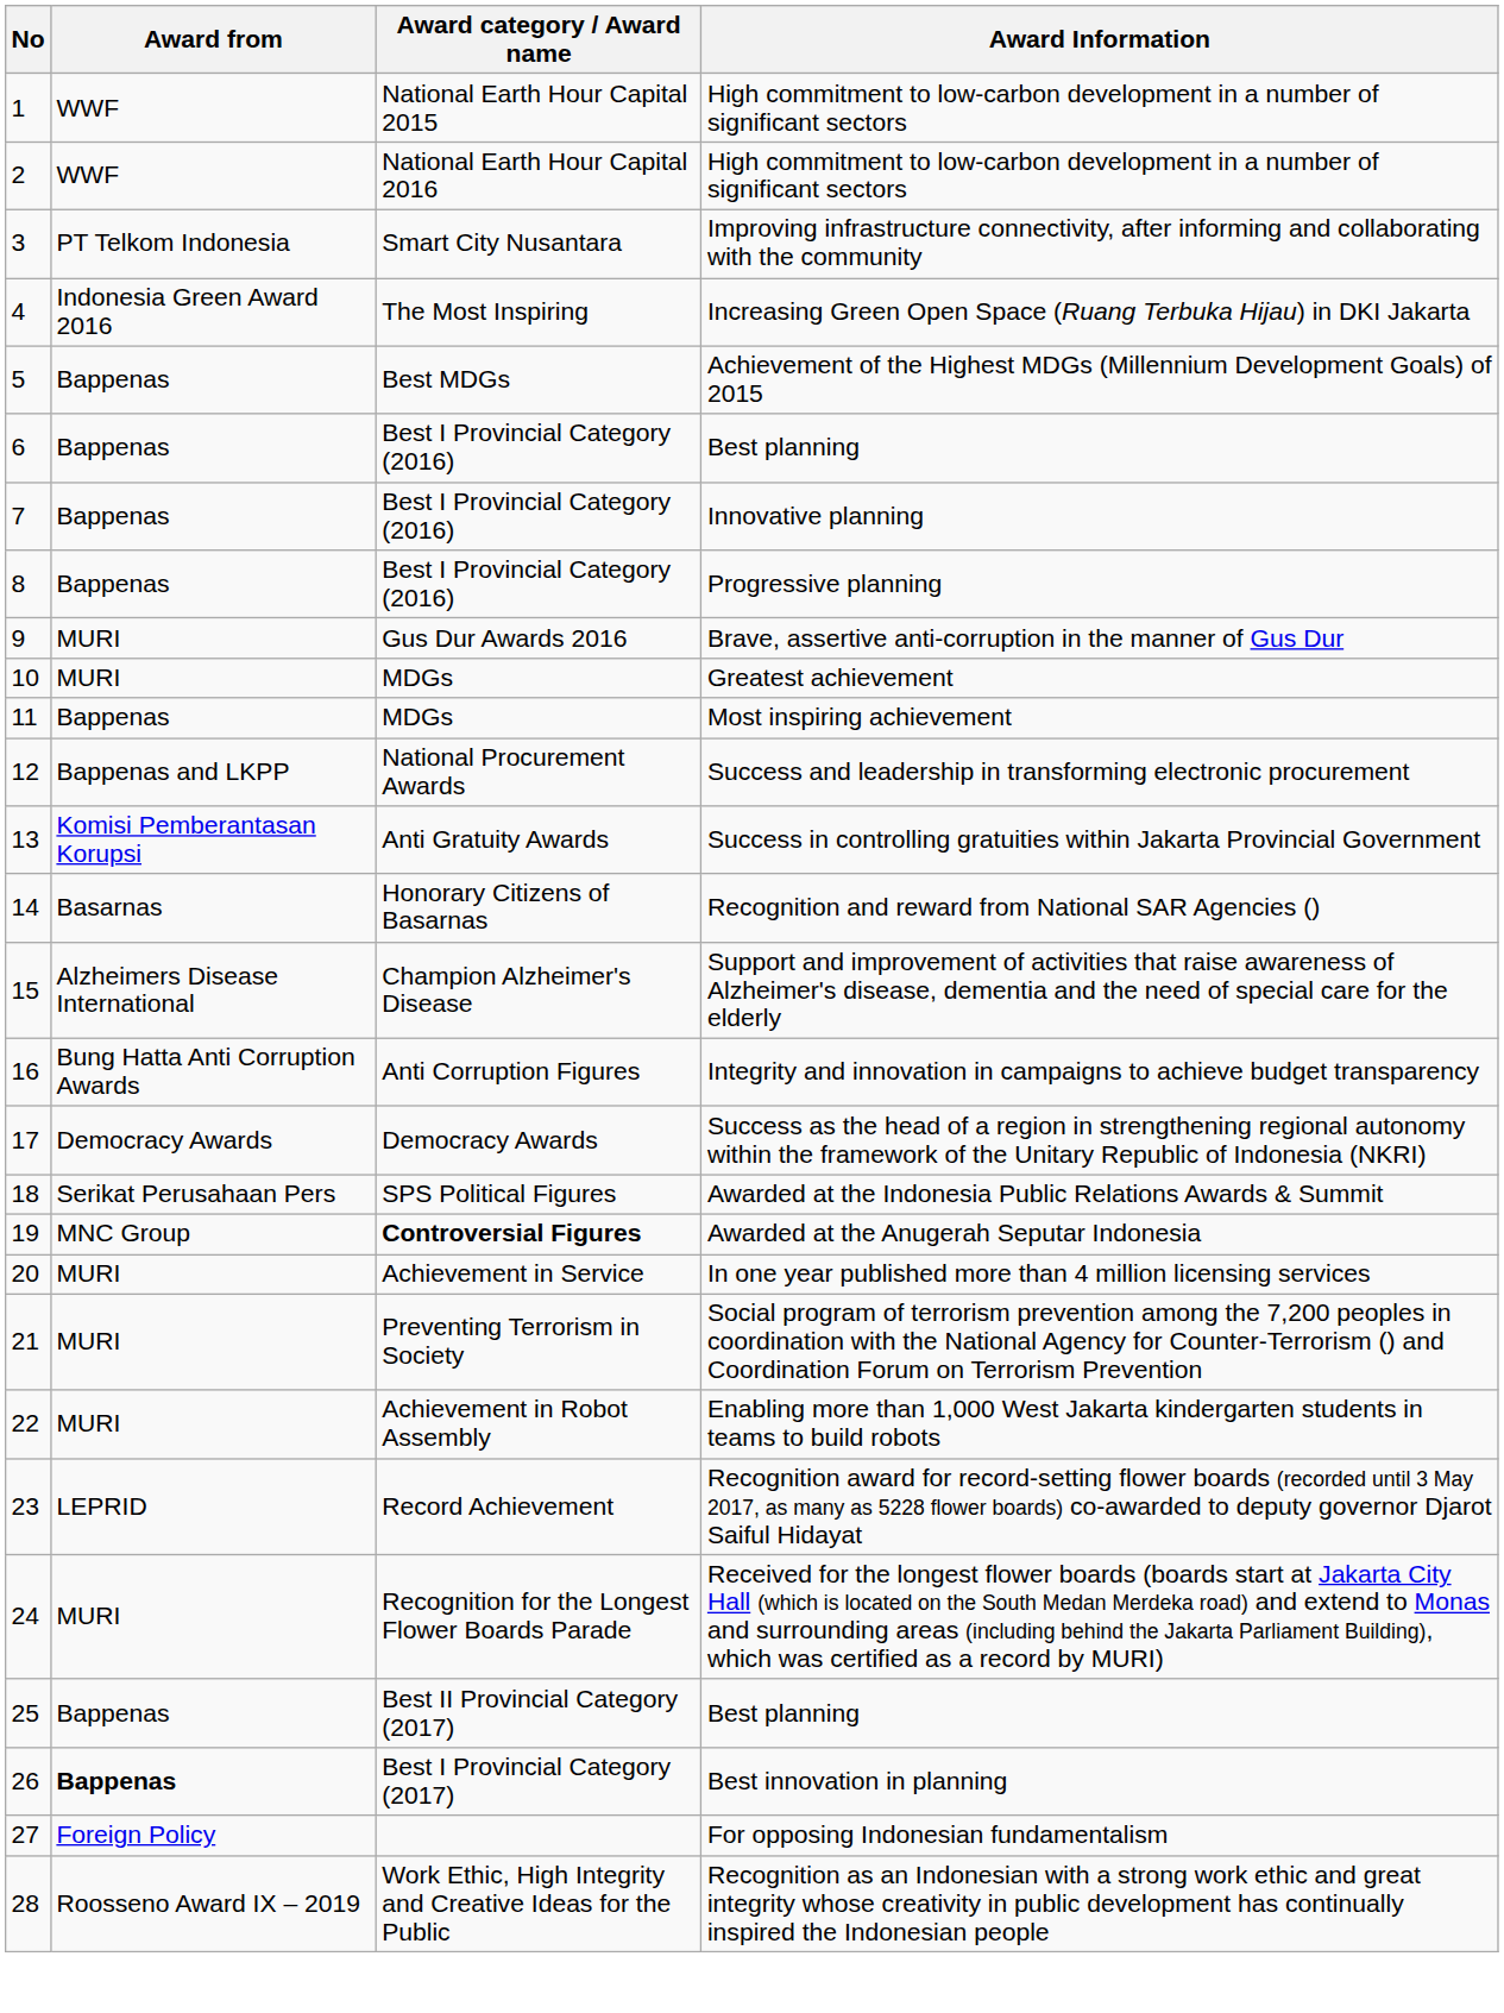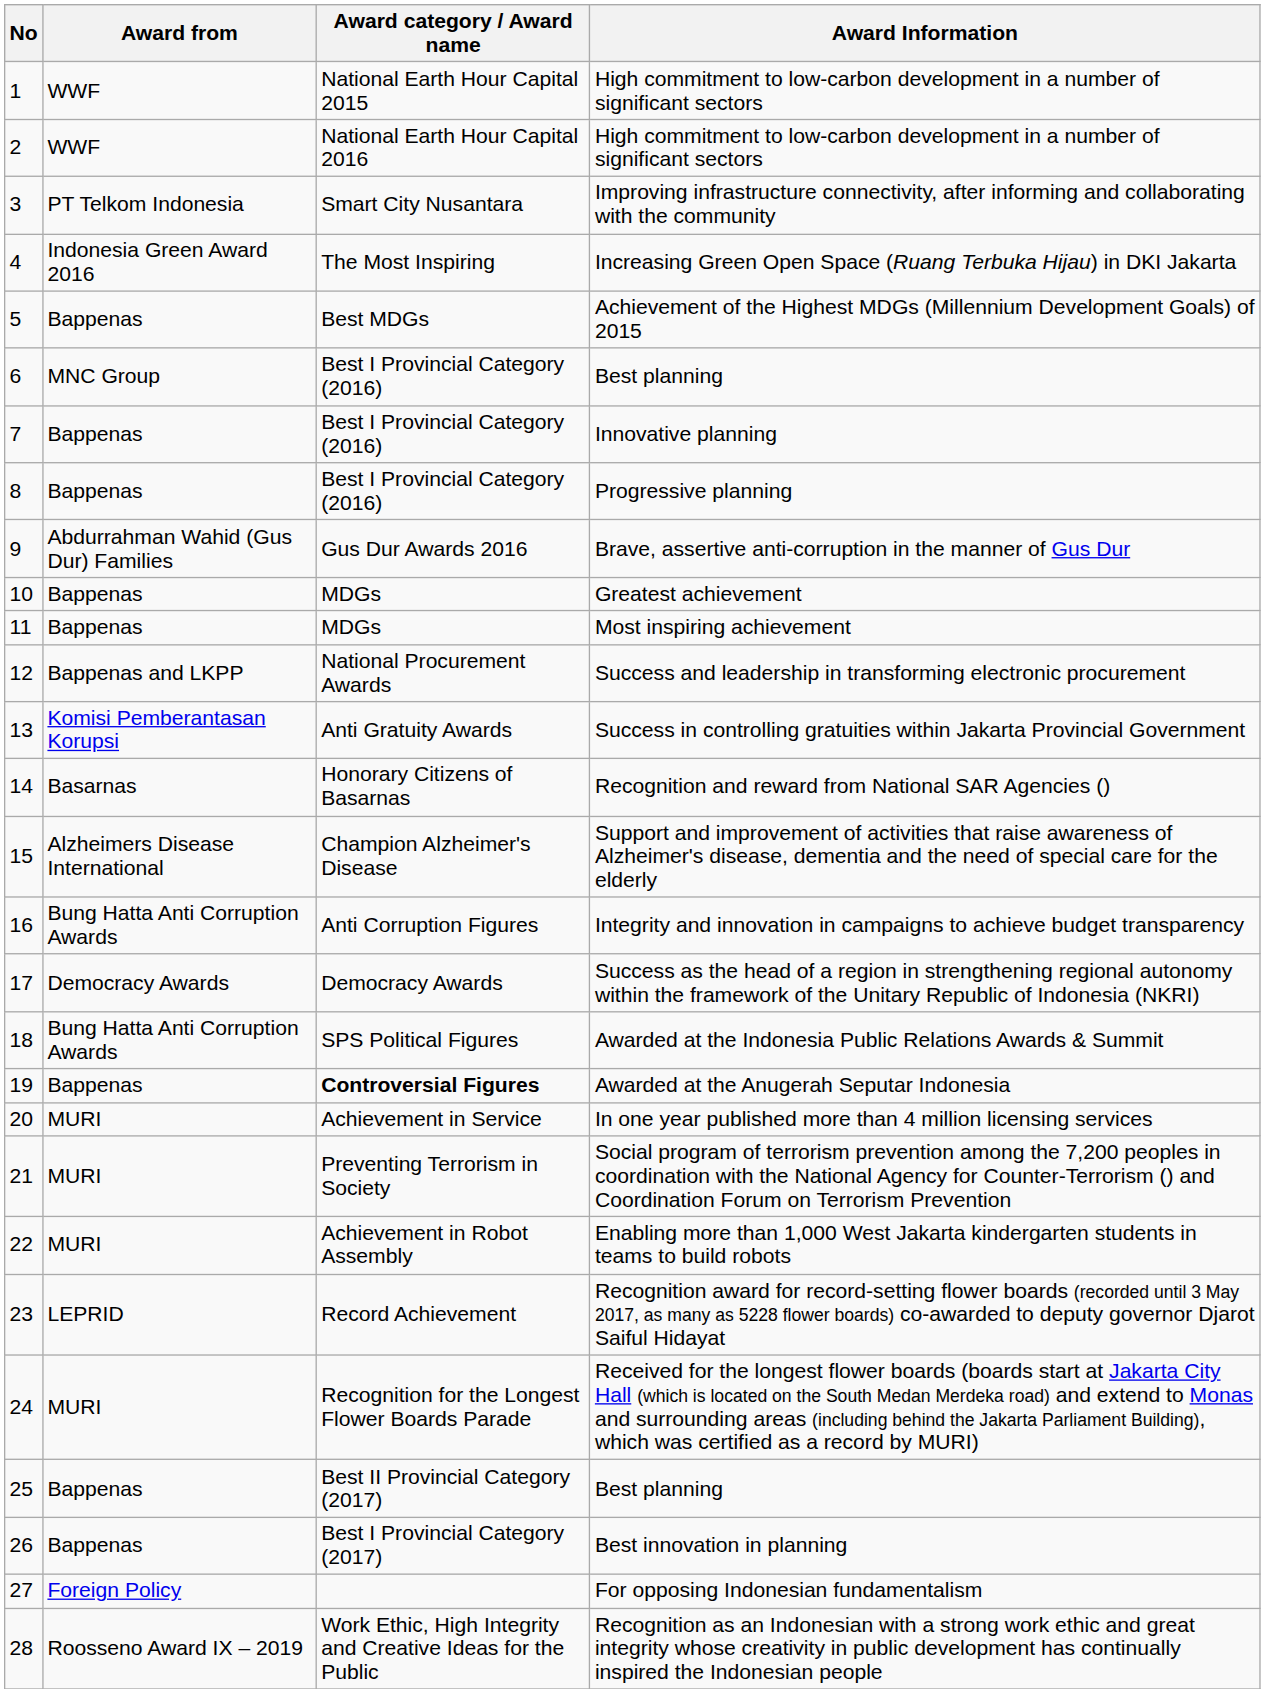6 / Best planning | Award from: Bappenas -> MNC Group
Brave, assertive anti-corruption in the manner of Gus Dur | Award from: MURI -> Abdurrahman Wahid (Gus Dur) Families
Greatest achievement | Award from: MURI -> Bappenas
Awarded at the Indonesia Public Relations Awards & Summit | Award from: Serikat Perusahaan Pers -> Bung Hatta Anti Corruption Awards
Awarded at the Anugerah Seputar Indonesia | Award from: MNC Group -> Bappenas
Best innovation in planning | Award from: bold -> normal
